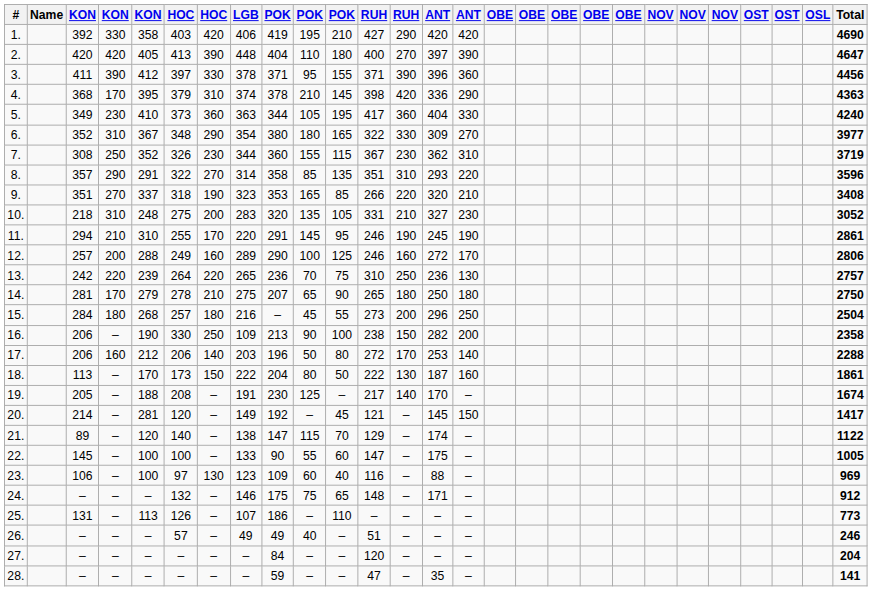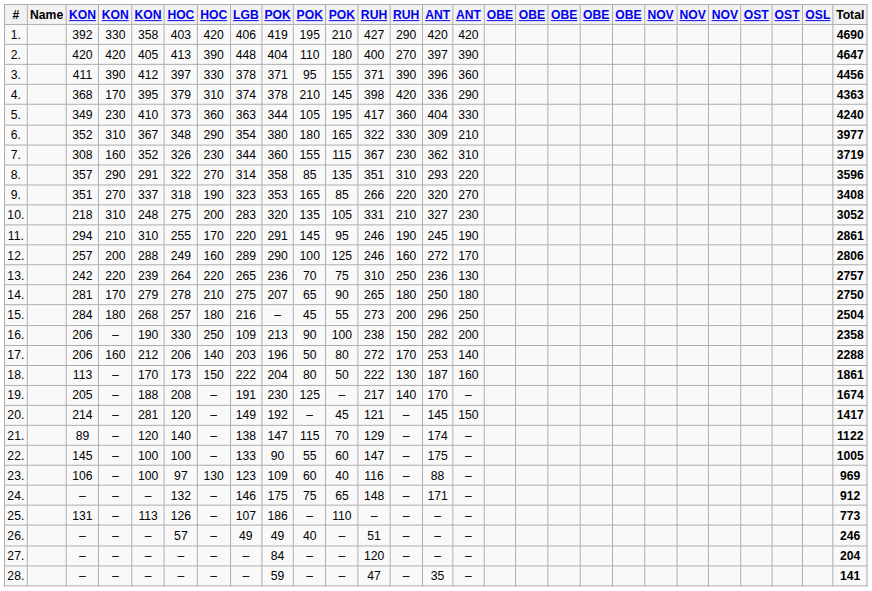6. | column 15: 270 -> 210
7. | column 4: 250 -> 160
9. | column 15: 210 -> 270
